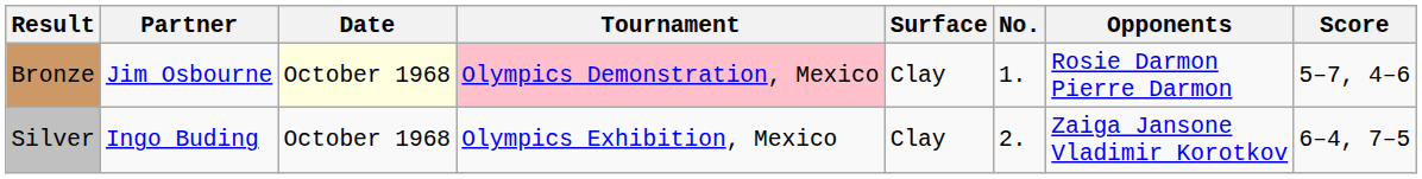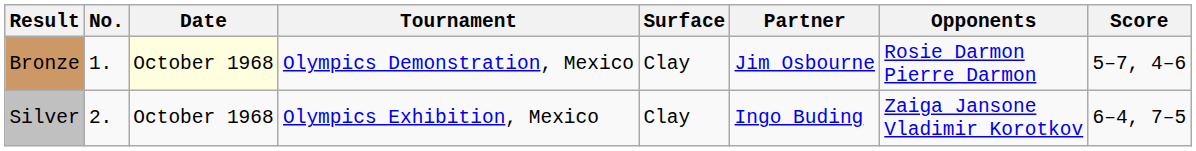columns swapped: No. <-> Partner
Bronze | Tournament: pink background -> no background
